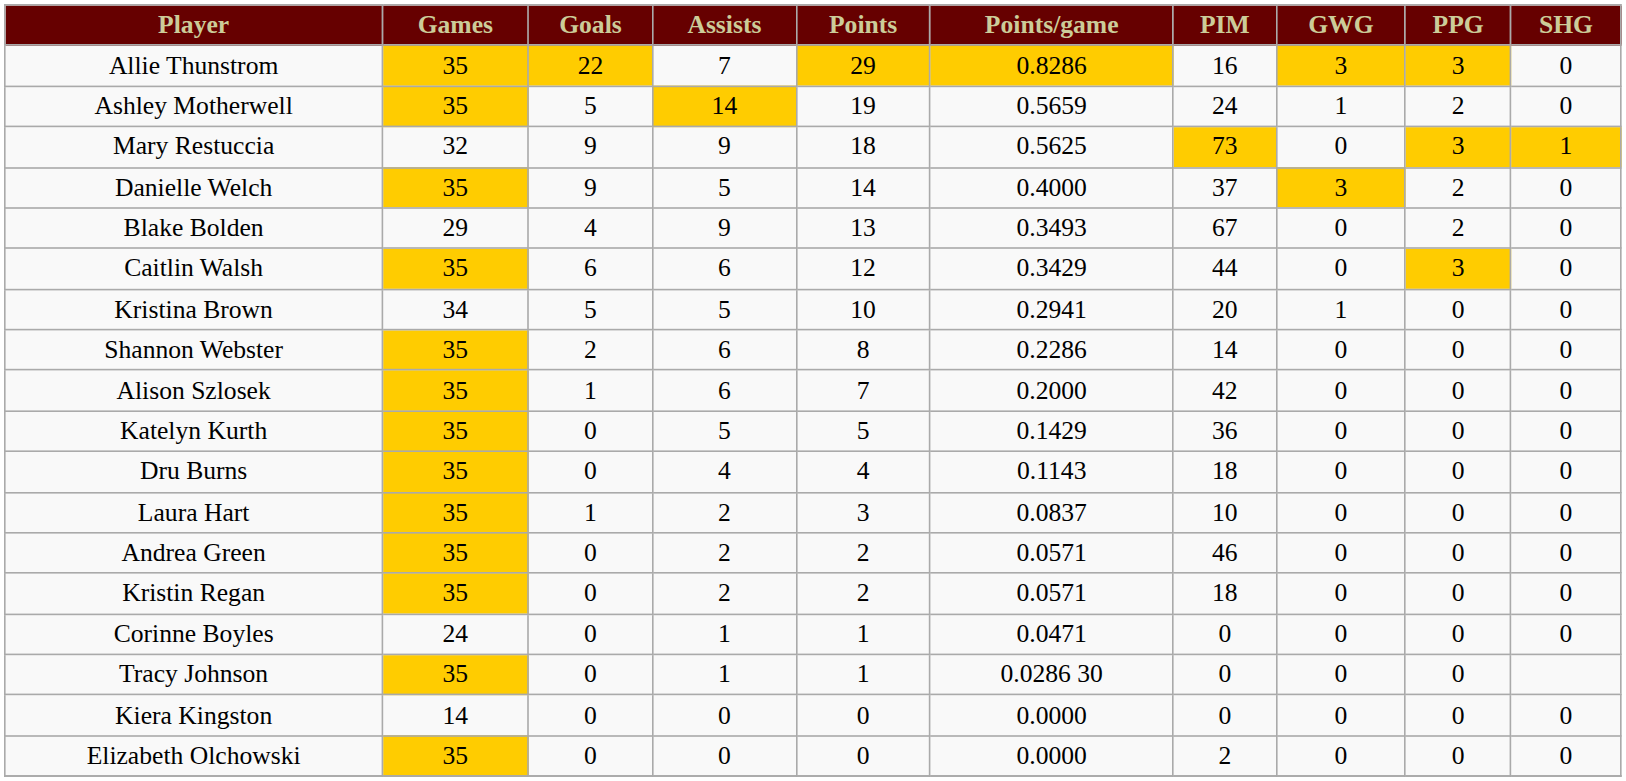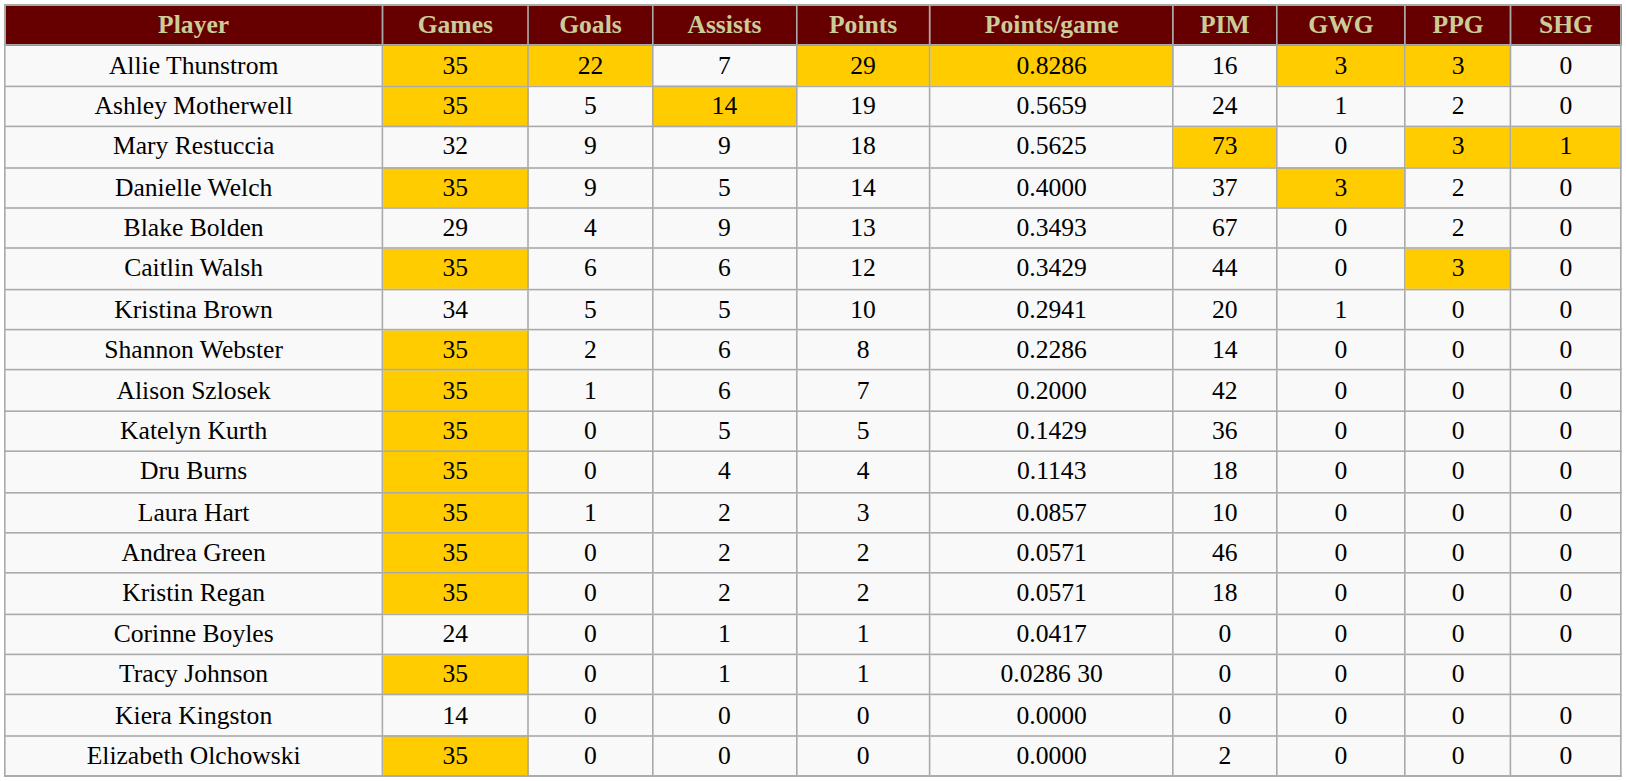Laura Hart | Points/game: 0.0837 -> 0.0857
Corinne Boyles | Points/game: 0.0471 -> 0.0417
